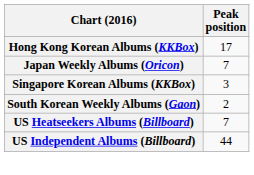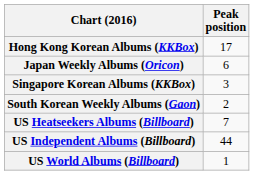Japan Weekly Albums (Oricon) | Peak position: 7 -> 6
+ row: US World Albums (Billboard) | 1
